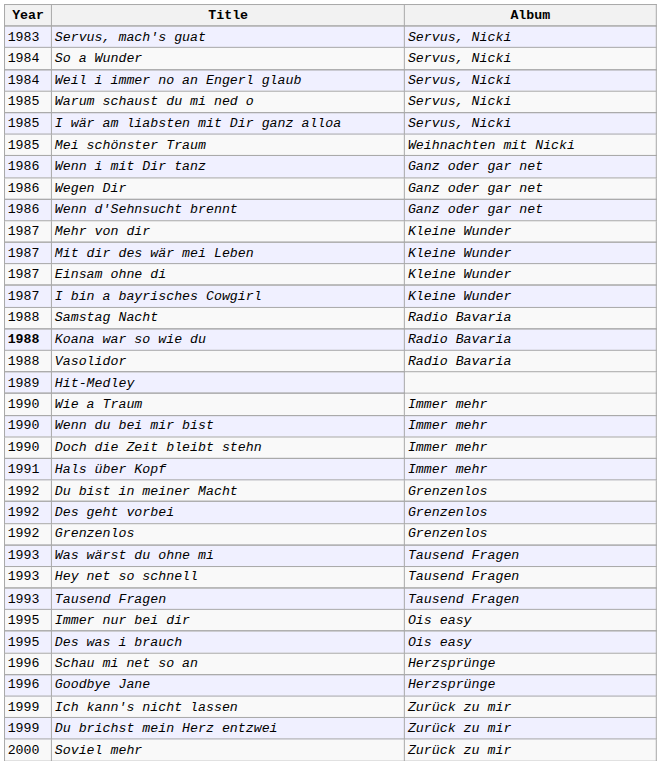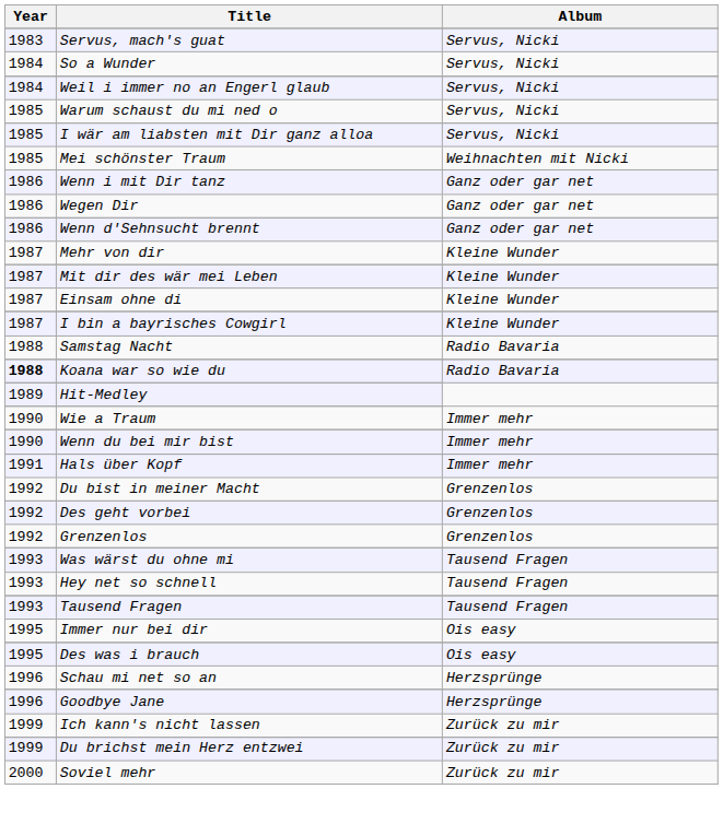- row: 1988 | Vasolidor | Radio Bavaria
- row: 1990 | Doch die Zeit bleibt stehn | Immer mehr
